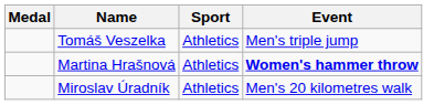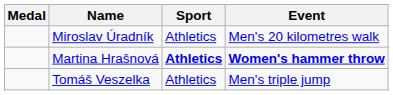rows swapped: Tomáš Veszelka <-> Miroslav Úradník
Martina Hrašnová | Sport: normal -> bold
